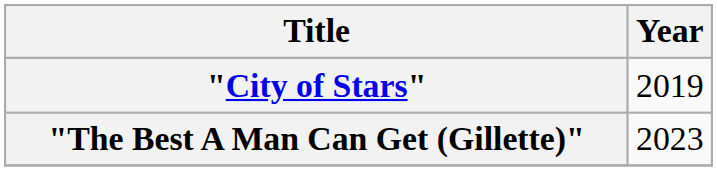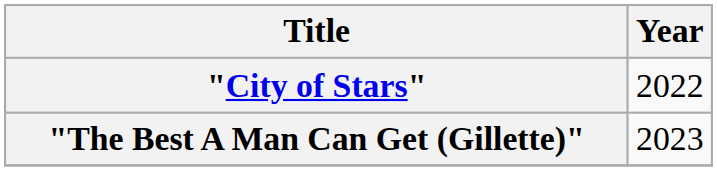"City of Stars" | Year: 2019 -> 2022
